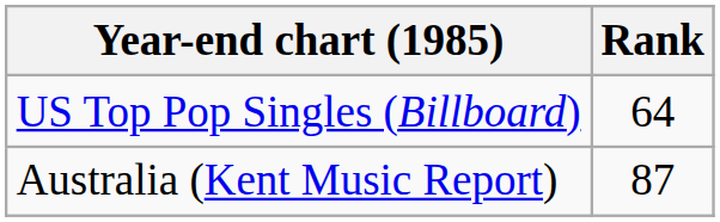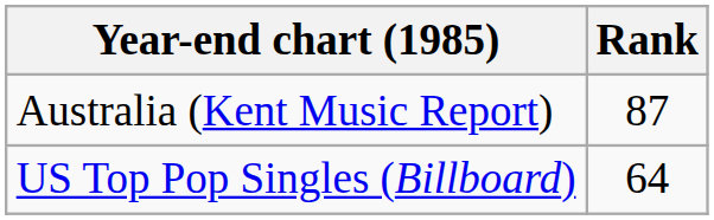rows swapped: Australia (Kent Music Report) <-> US Top Pop Singles (Billboard)
